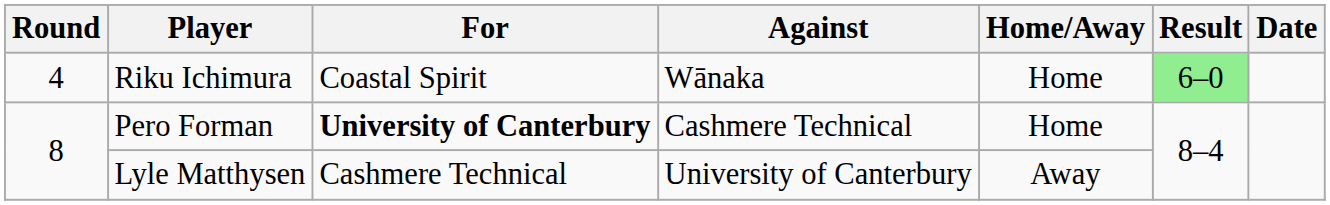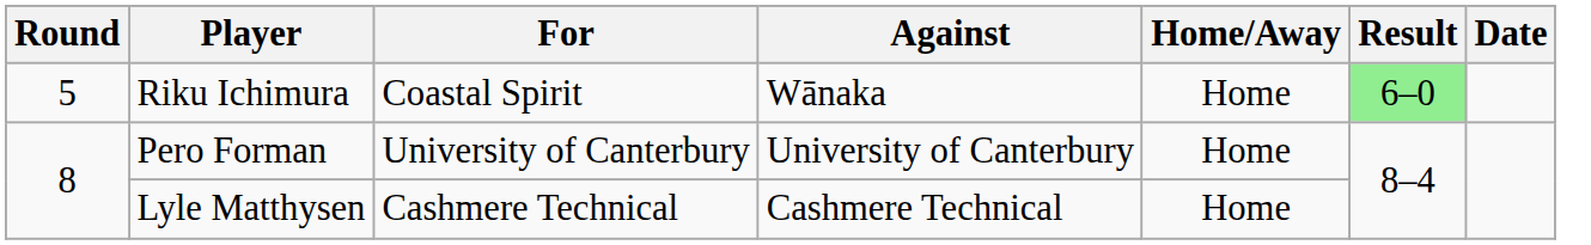Riku Ichimura | Round: 4 -> 5
Pero Forman | For: bold -> normal
Pero Forman | Against: Cashmere Technical -> University of Canterbury
Lyle Matthysen | Against: University of Canterbury -> Cashmere Technical
Lyle Matthysen | Home/Away: Away -> Home
